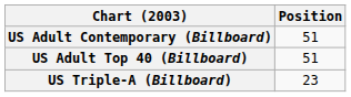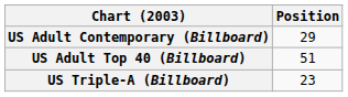US Adult Contemporary (Billboard) | Position: 51 -> 29
